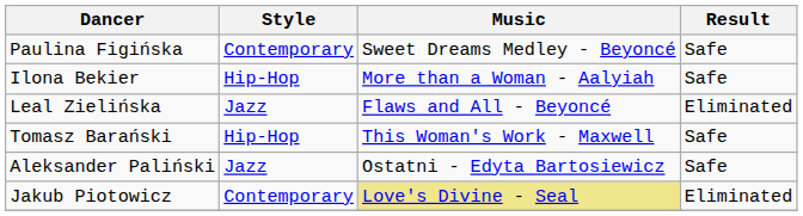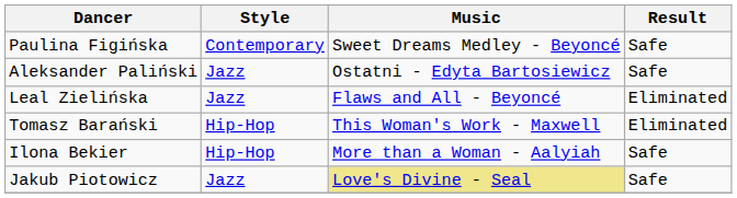rows swapped: Aleksander Paliński <-> Ilona Bekier
Tomasz Barański | Result: Safe -> Eliminated
Jakub Piotowicz | Style: Contemporary -> Jazz
Jakub Piotowicz | Result: Eliminated -> Safe
